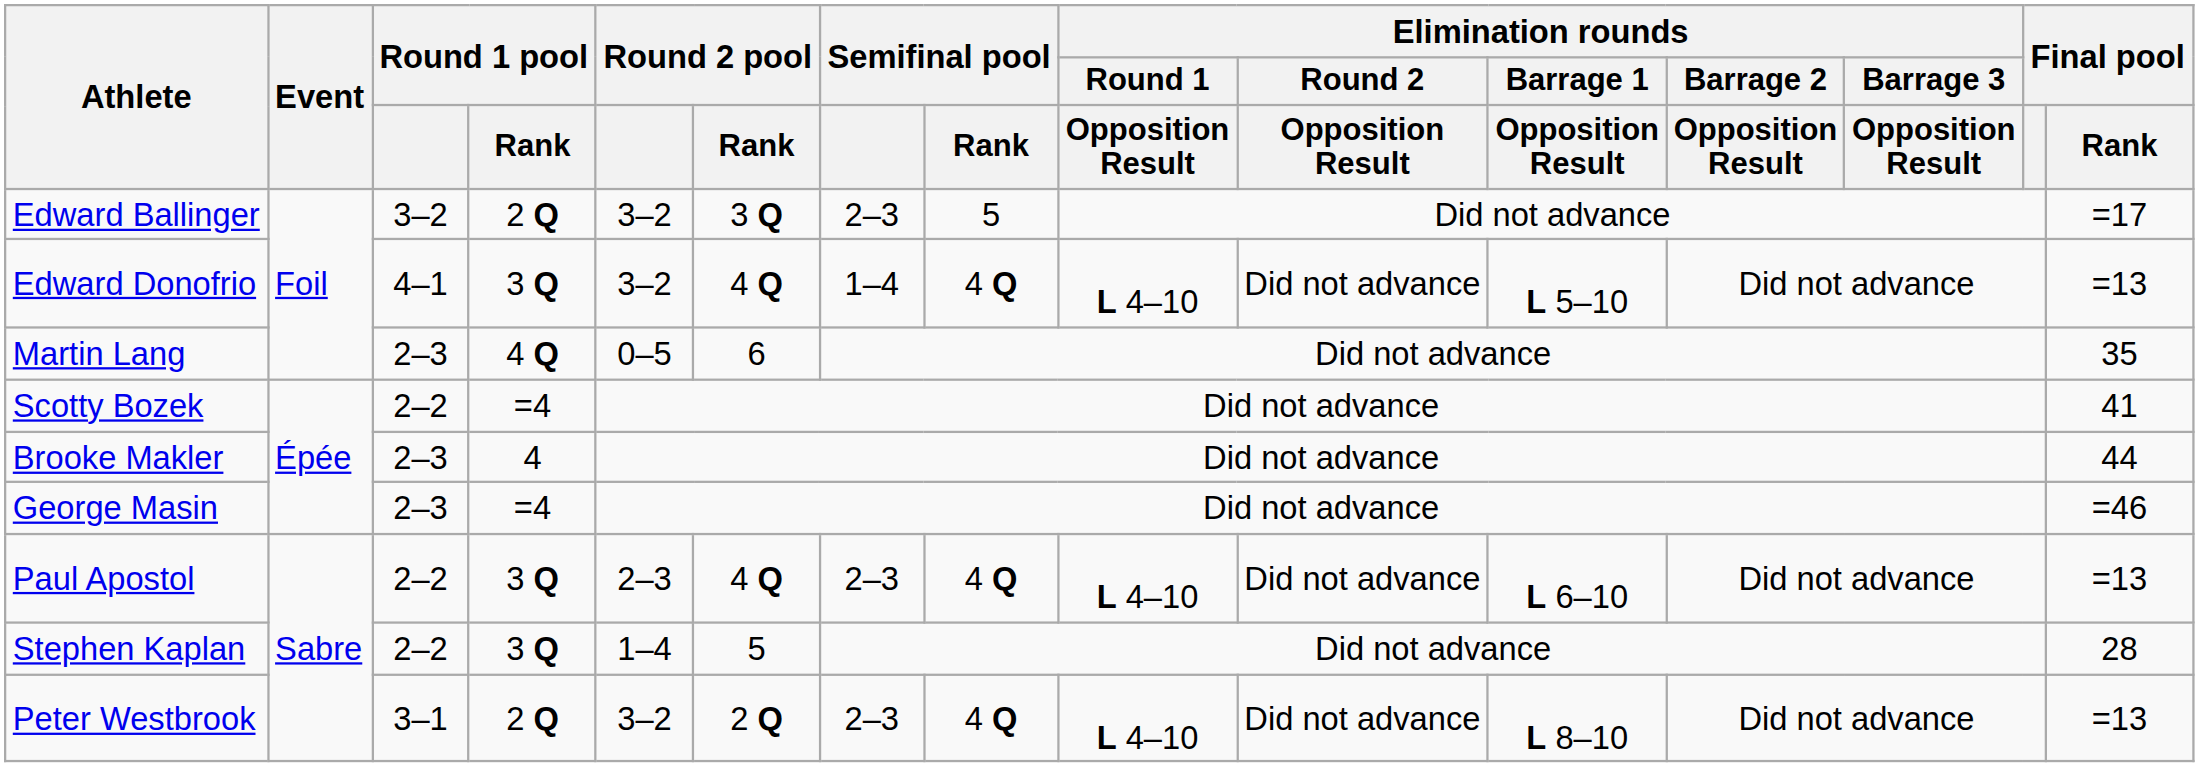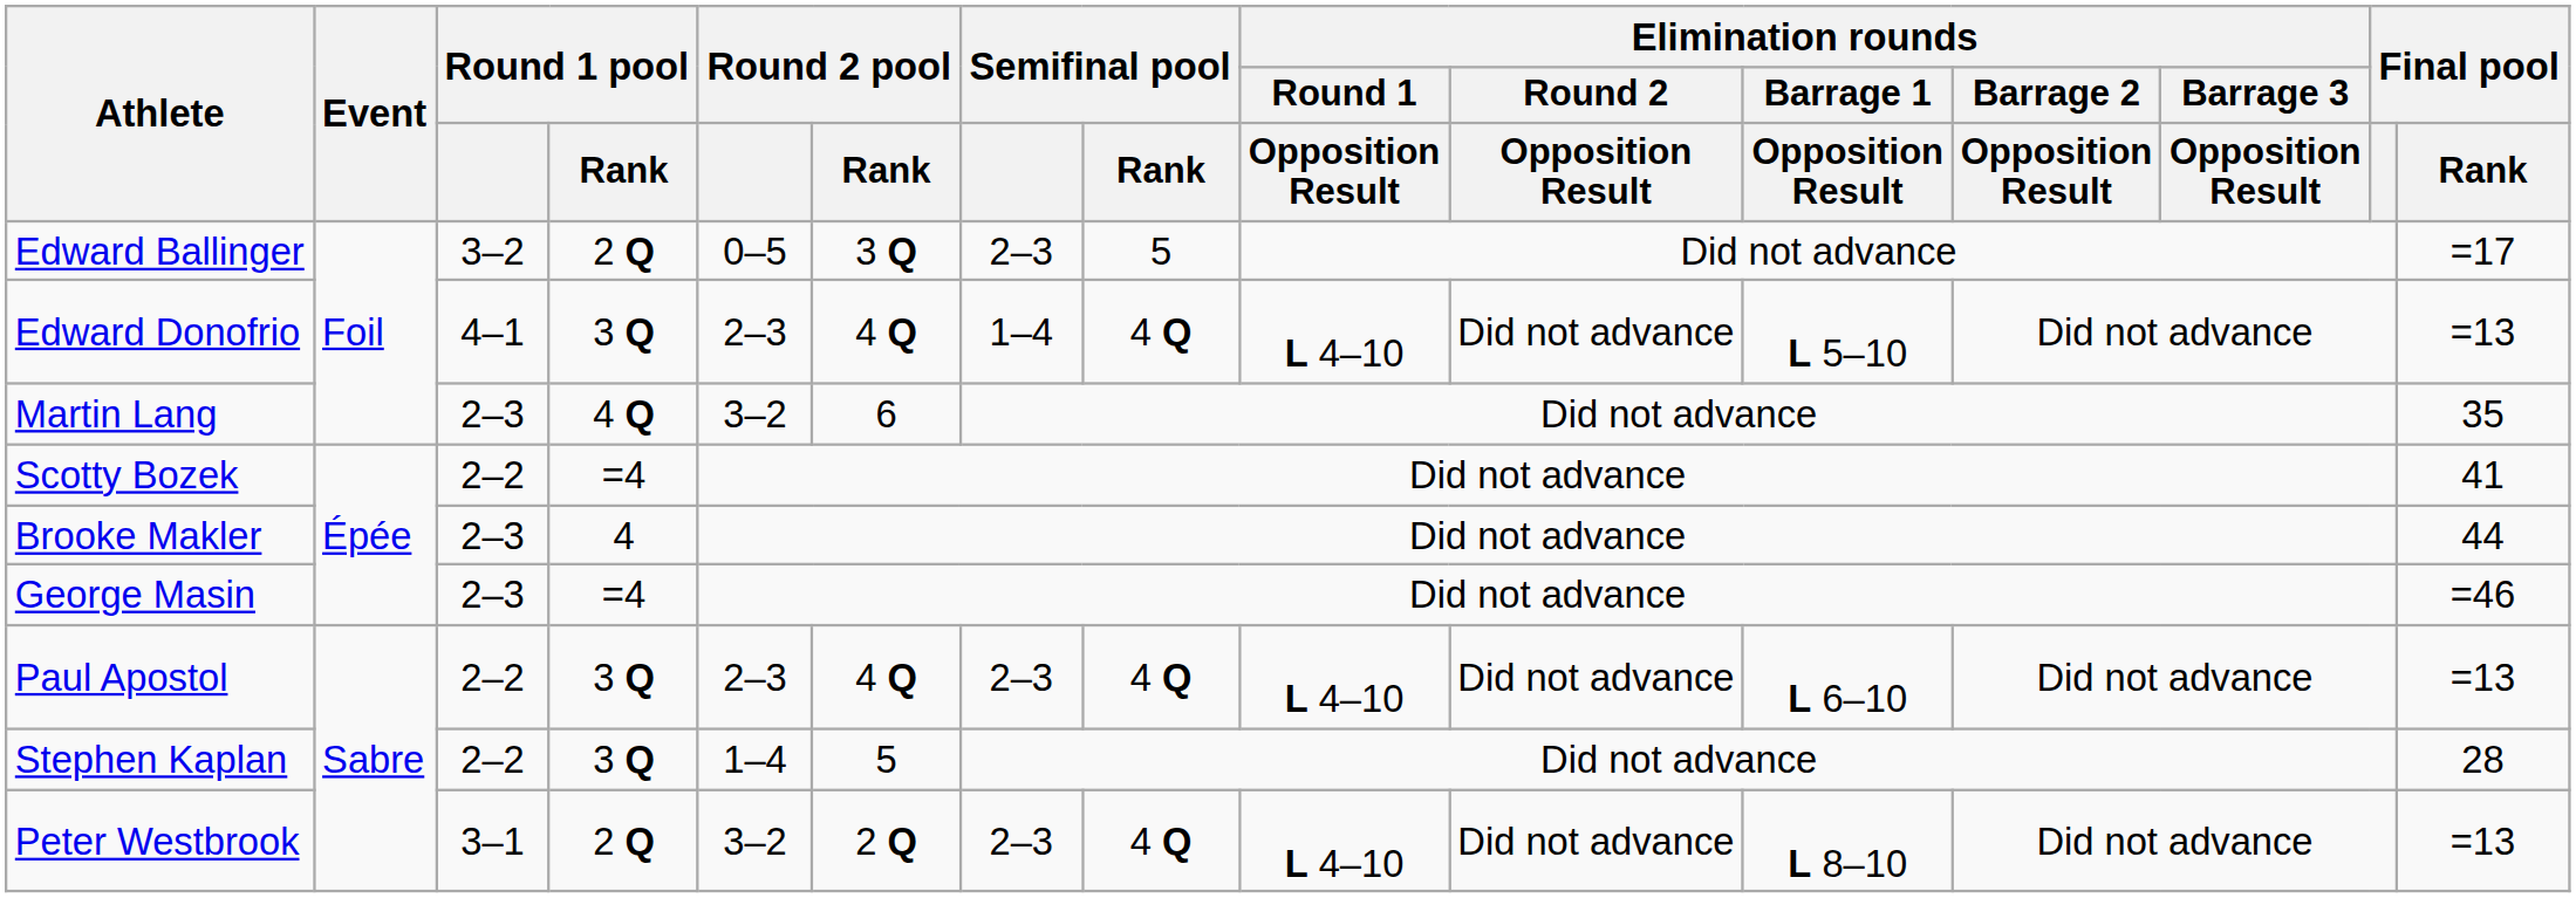Edward Ballinger | Round 2 pool: 3–2 -> 0–5
Edward Donofrio | Round 2 pool: 3–2 -> 2–3
Martin Lang | Round 2 pool: 0–5 -> 3–2
